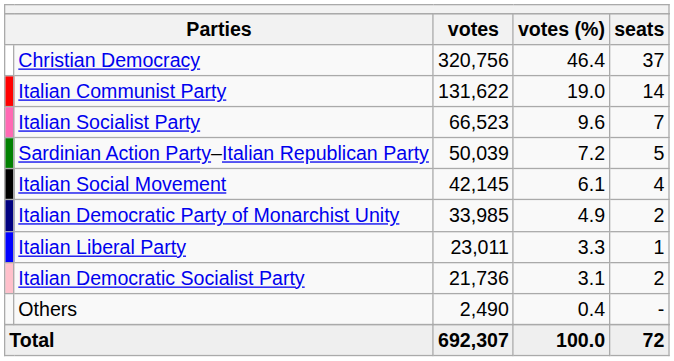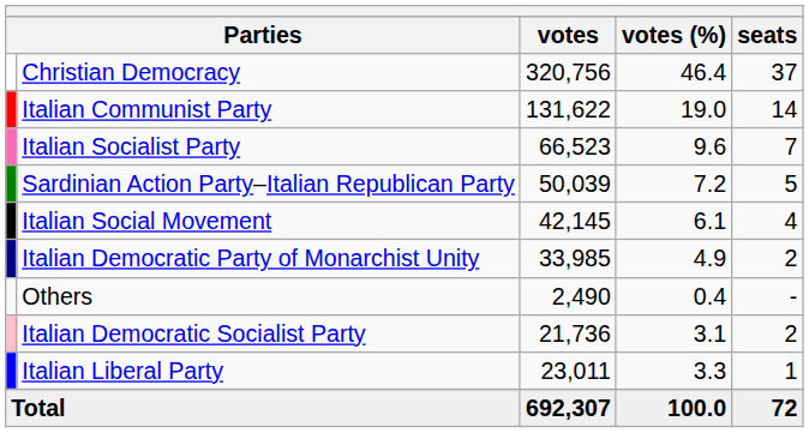rows swapped: Italian Liberal Party <-> Others
